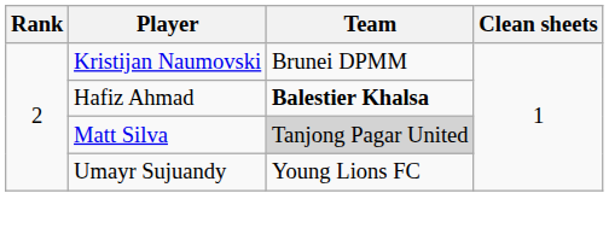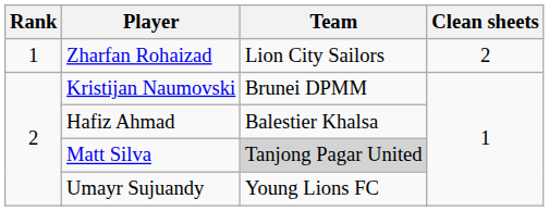+ row: 1 | Zharfan Rohaizad | Lion City Sailors | 2
Hafiz Ahmad | Team: bold -> normal
